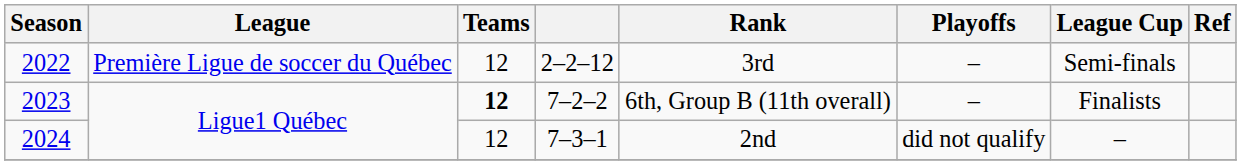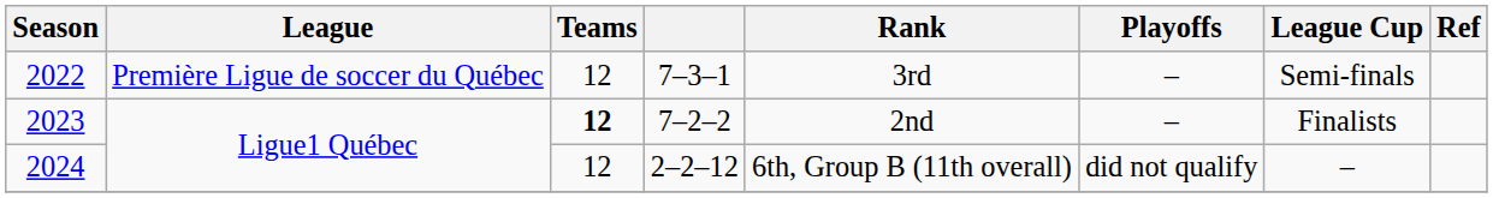2022 | column 4: 2–2–12 -> 7–3–1
2023 | Rank: 6th, Group B (11th overall) -> 2nd
2024 | column 4: 7–3–1 -> 2–2–12
2024 | Rank: 2nd -> 6th, Group B (11th overall)
